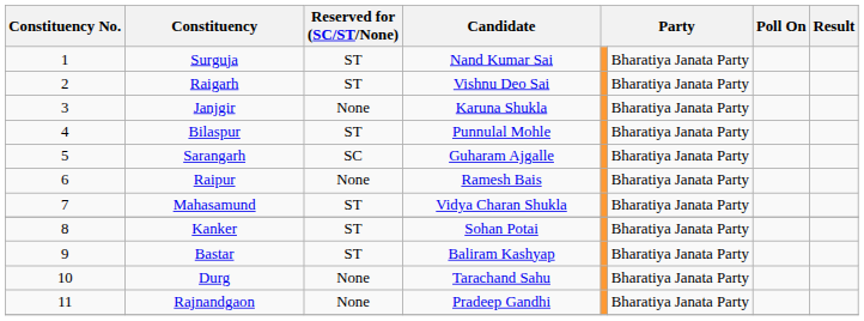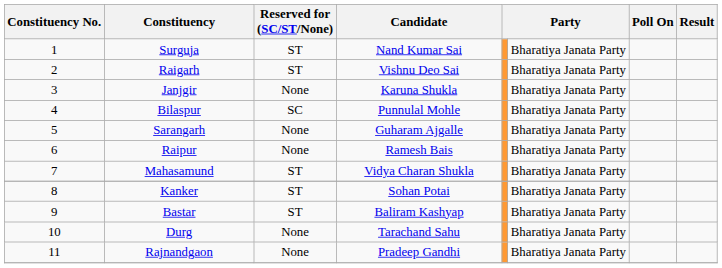Bilaspur | Reserved for (SC/ST/None): ST -> SC
Sarangarh | Reserved for (SC/ST/None): SC -> None
